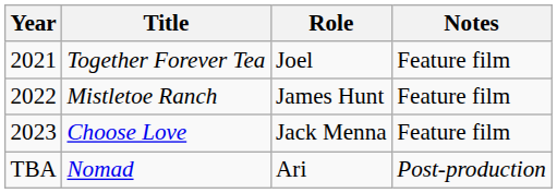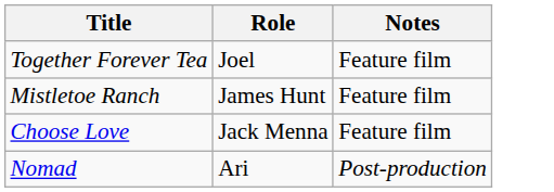- column: Year | 2021 | 2022 | 2023 | TBA
